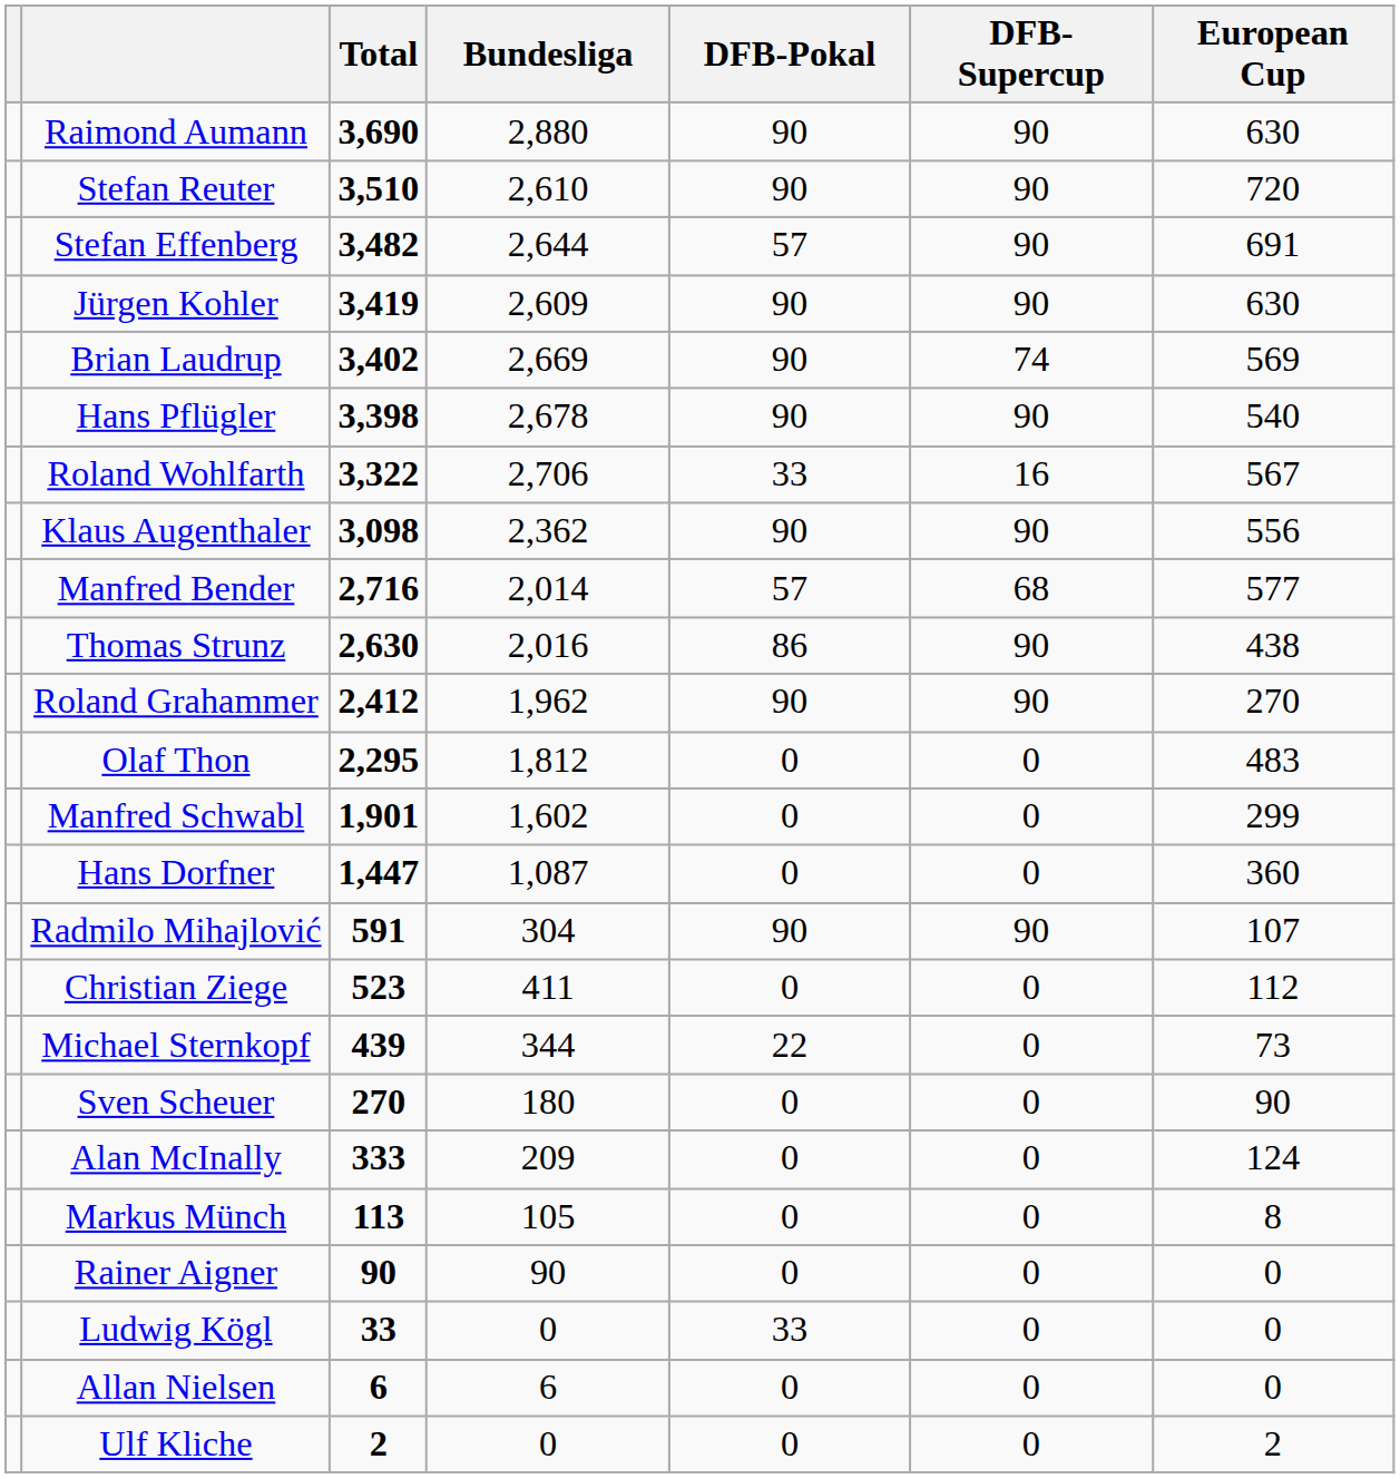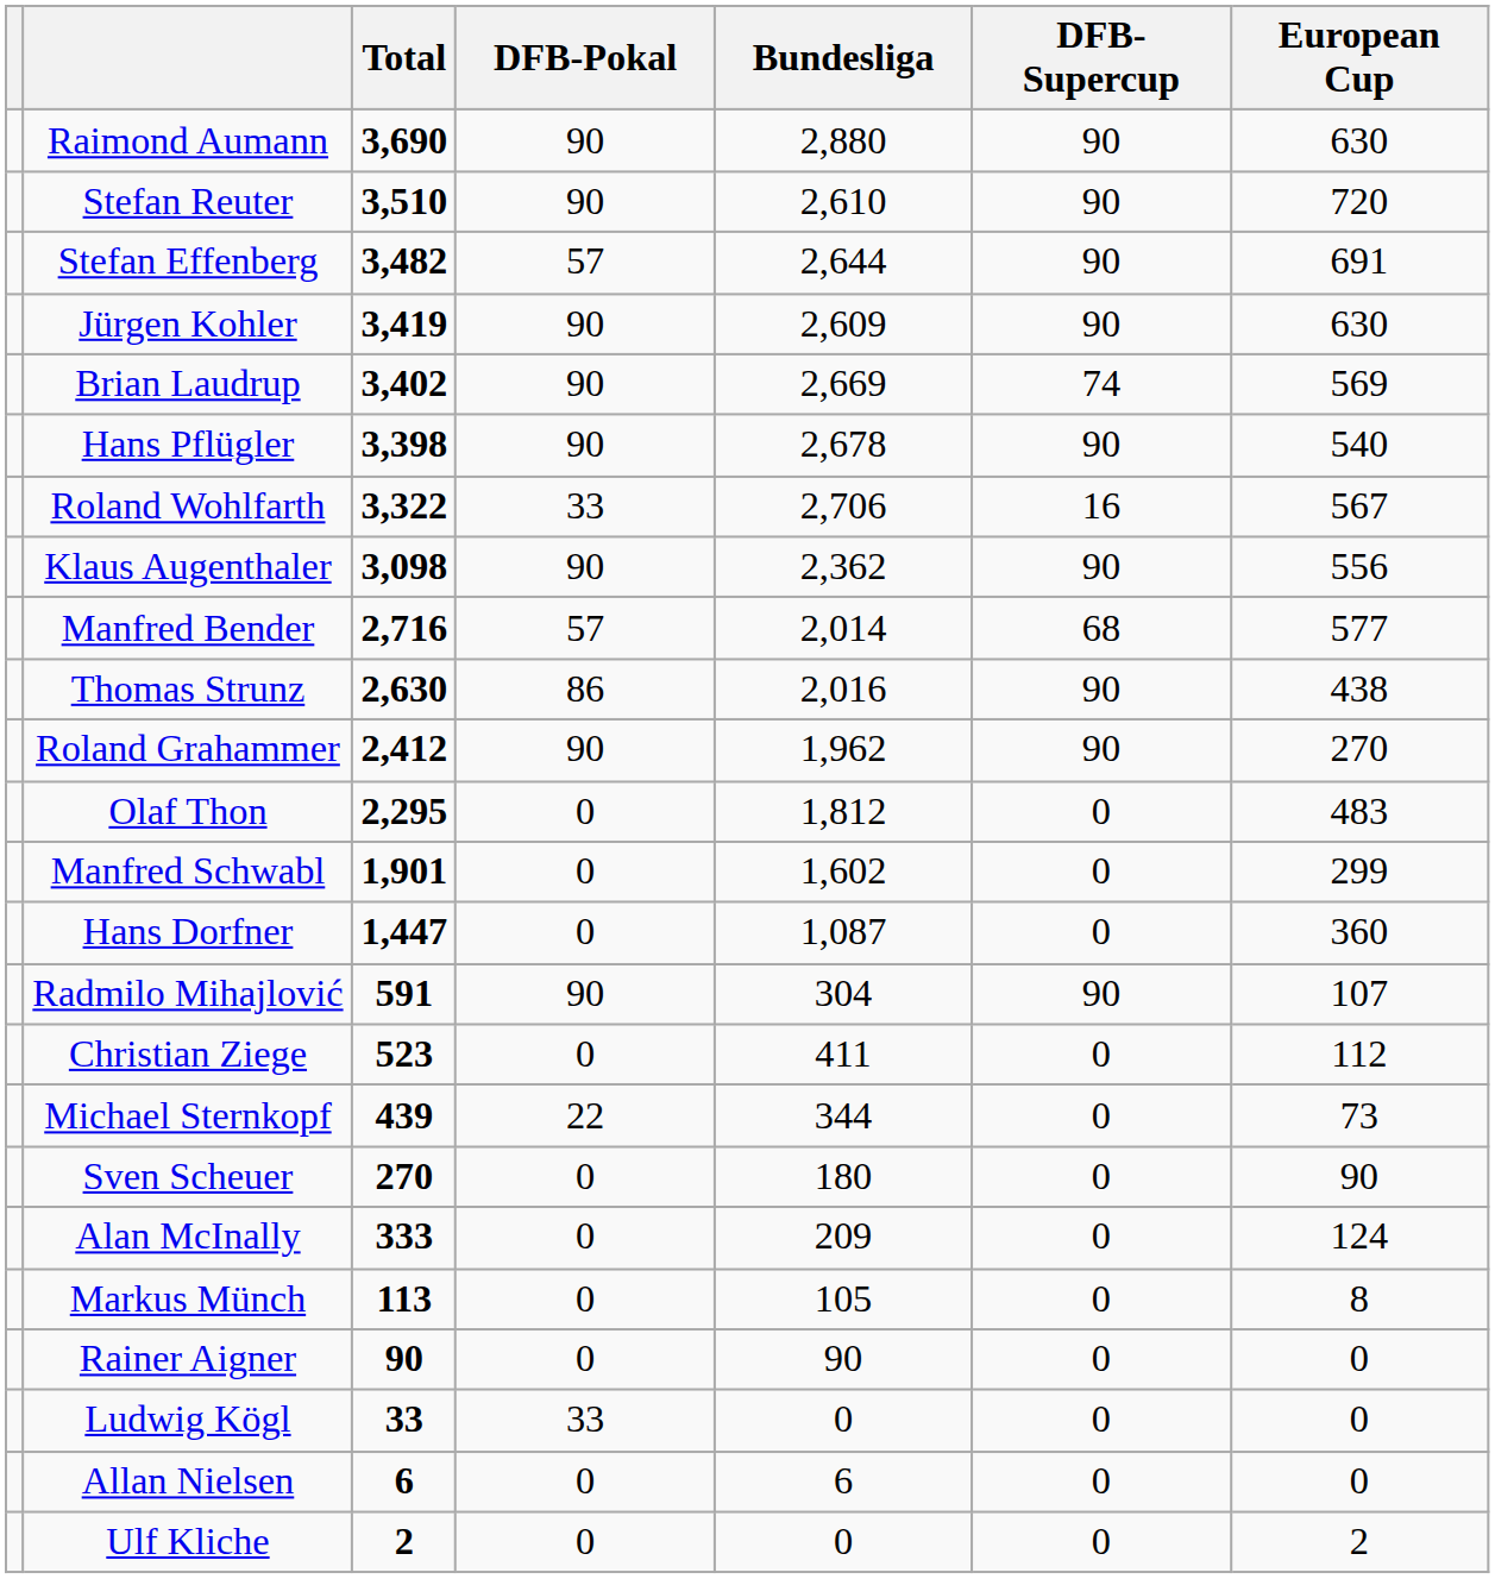columns swapped: Bundesliga <-> DFB-Pokal
